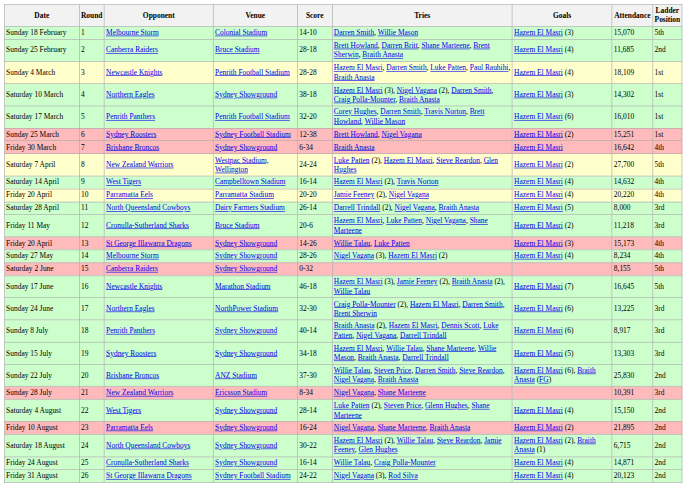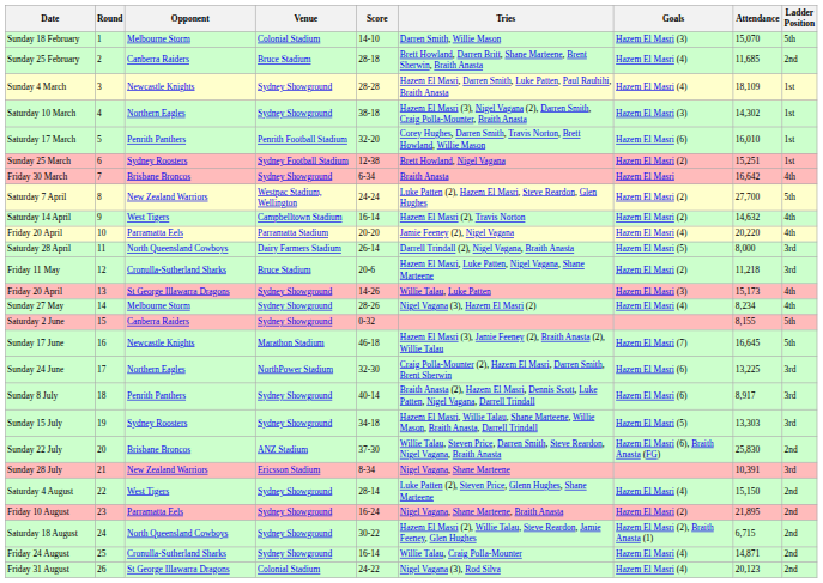Sunday 4 March | Venue: Penrith Football Stadium -> Sydney Showground
Saturday 14 April | Goals: Hazem El Masri (4) -> Hazem El Masri (2)
Friday 31 August | Venue: Sydney Football Stadium -> Colonial Stadium
